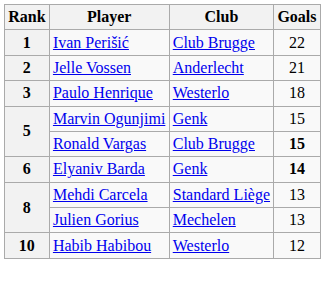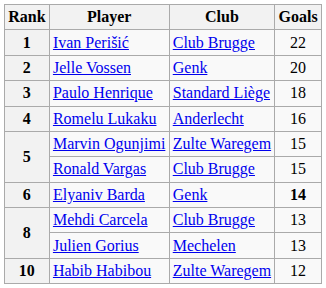Jelle Vossen | Club: Anderlecht -> Genk
Jelle Vossen | Goals: 21 -> 20
Paulo Henrique | Club: Westerlo -> Standard Liège
+ row: 4 | Romelu Lukaku | Anderlecht | 16
Marvin Ogunjimi | Club: Genk -> Zulte Waregem
Ronald Vargas | Goals: bold -> normal
Mehdi Carcela | Club: Standard Liège -> Club Brugge
Habib Habibou | Club: Westerlo -> Zulte Waregem
